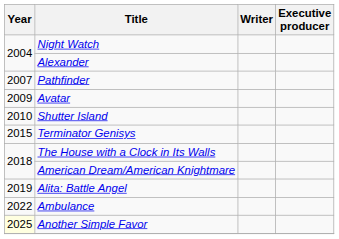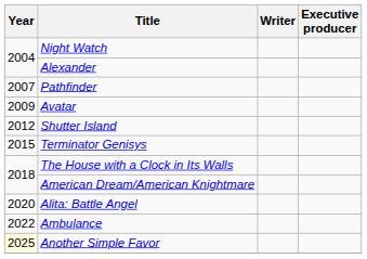Shutter Island | Year: 2010 -> 2012
Alita: Battle Angel | Year: 2019 -> 2020
